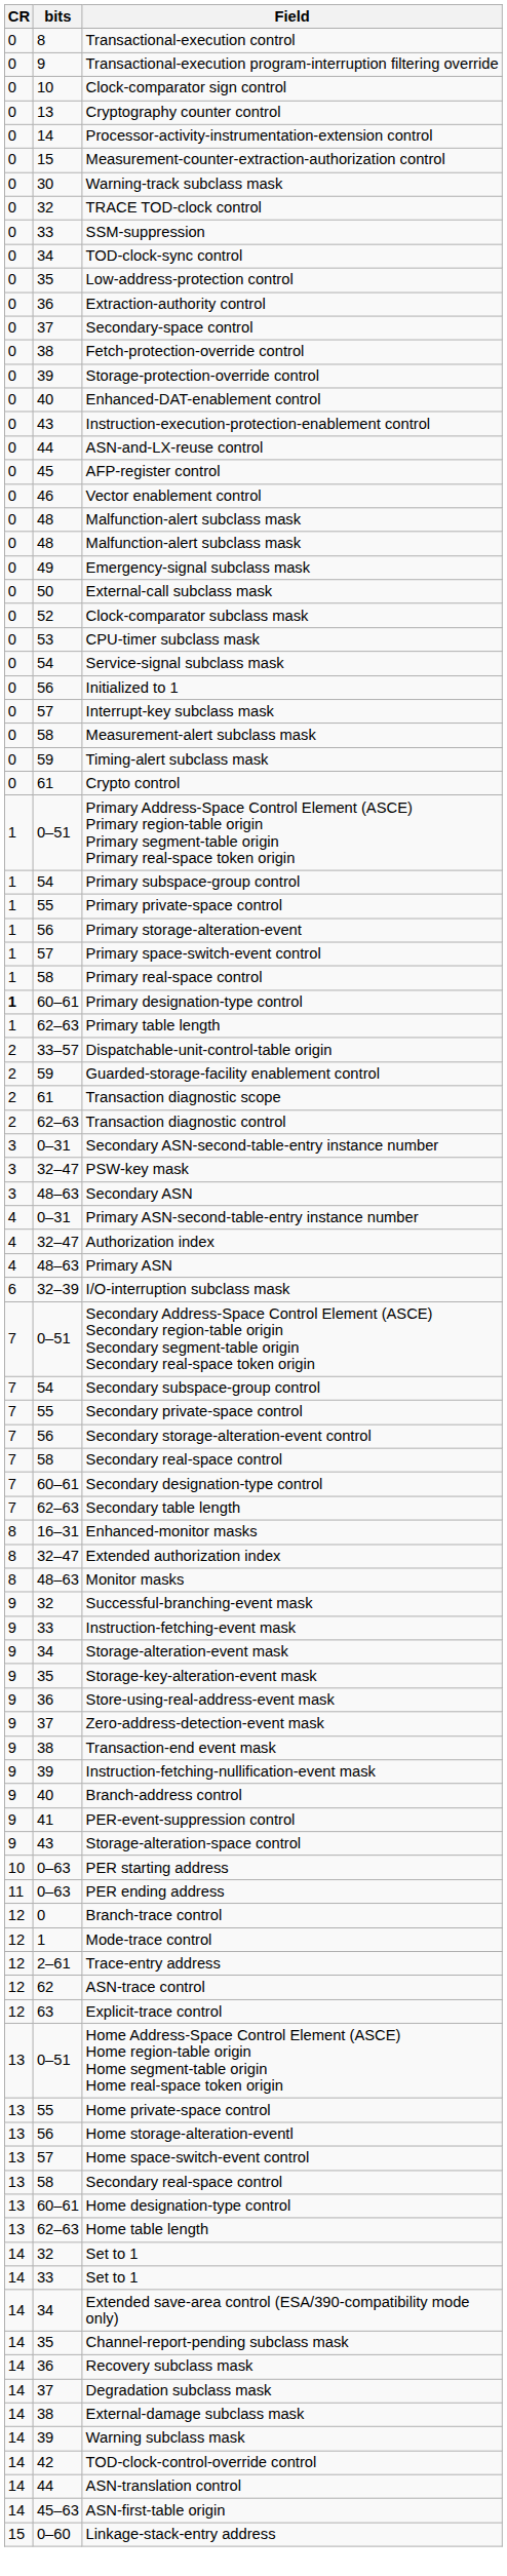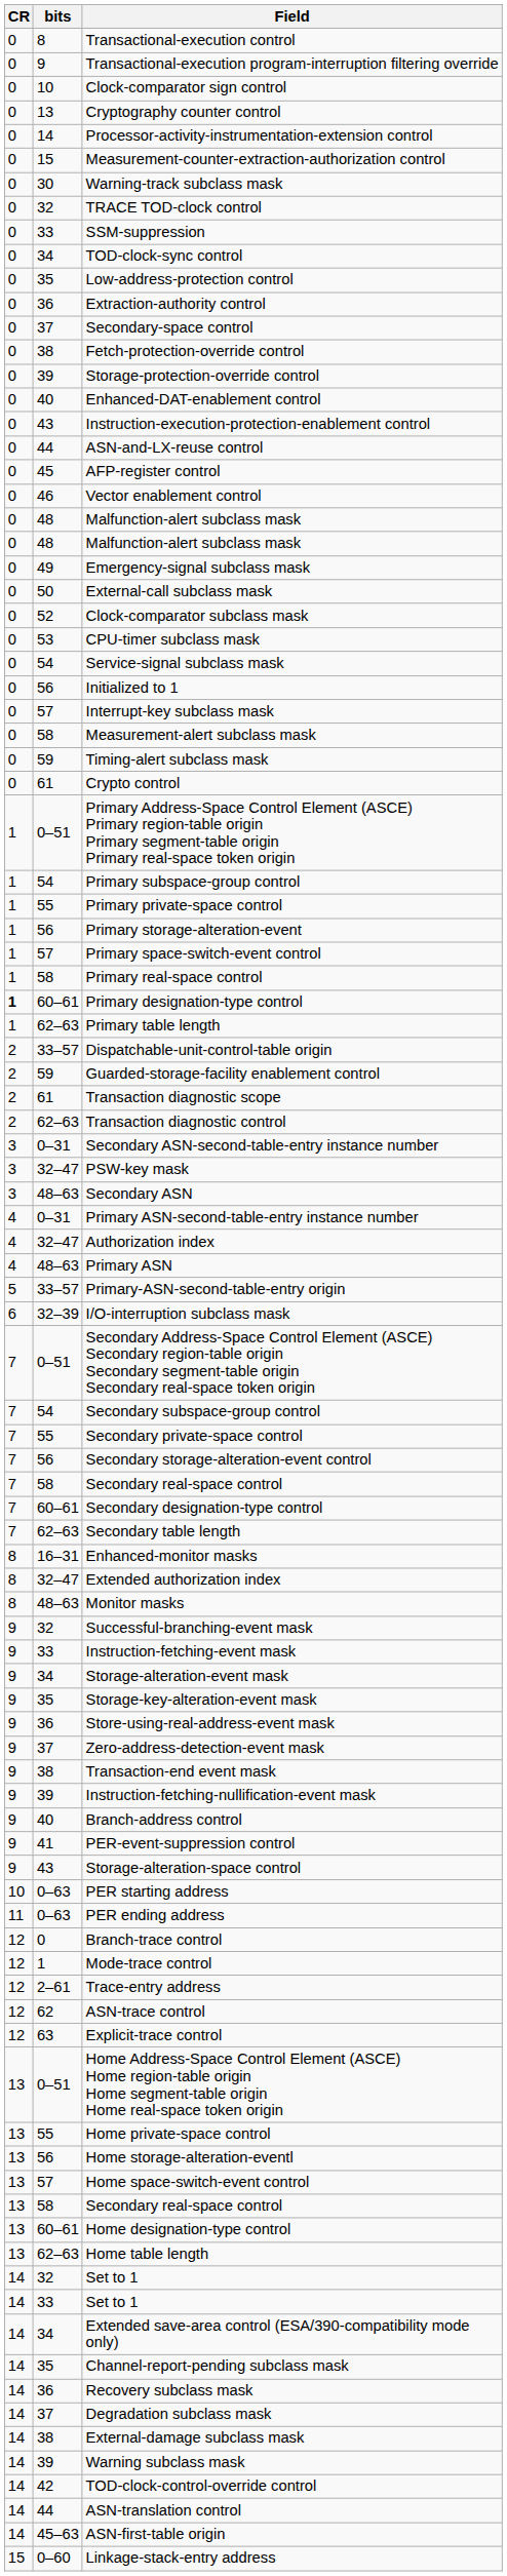+ row: 5 | 33–57 | Primary-ASN-second-table-entry origin
